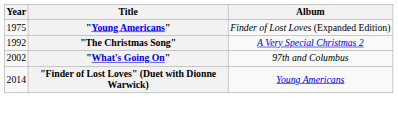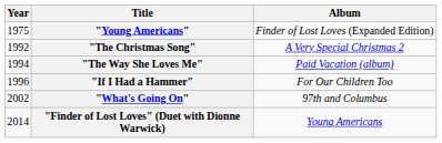+ row: 1994 | "The Way She Loves Me" | Paid Vacation (album)
+ row: 1996 | "If I Had a Hammer" | For Our Children Too
